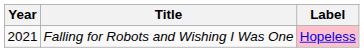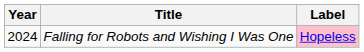Falling for Robots and Wishing I Was One | Year: 2021 -> 2024
